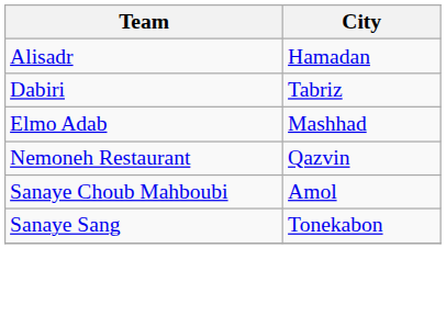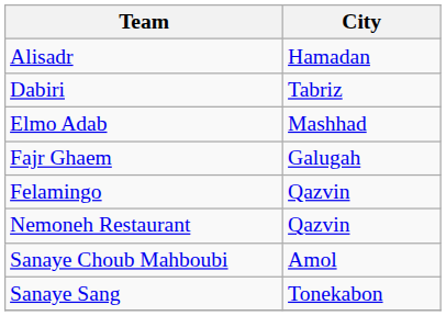+ row: Fajr Ghaem | Galugah
+ row: Felamingo | Qazvin
